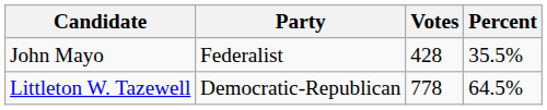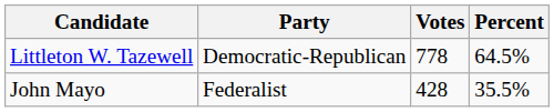rows swapped: Littleton W. Tazewell <-> John Mayo
